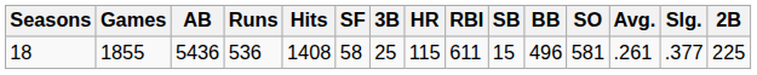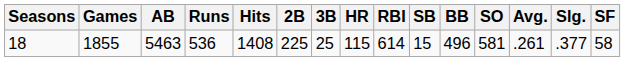columns swapped: 2B <-> SF
18 | AB: 5436 -> 5463
18 | RBI: 611 -> 614
